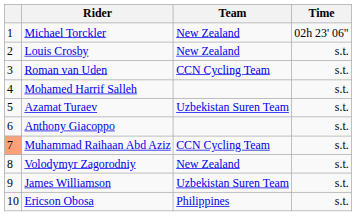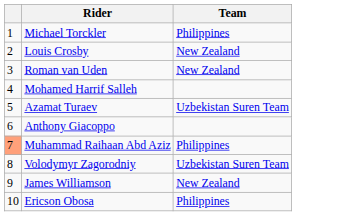- column: Time | 02h 23' 06" | s.t. | s.t. | s.t. | s.t. | s.t. | s.t. | s.t. | s.t. | s.t.
Michael Torckler | Team: New Zealand -> Philippines
Roman van Uden | Team: CCN Cycling Team -> New Zealand
Muhammad Raihaan Abd Aziz | Team: CCN Cycling Team -> Philippines
Volodymyr Zagorodniy | Team: New Zealand -> Uzbekistan Suren Team
James Williamson | Team: Uzbekistan Suren Team -> New Zealand
